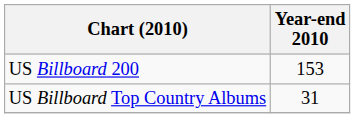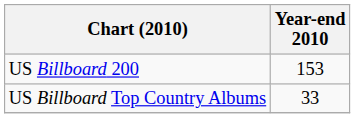US Billboard Top Country Albums | Year-end 2010: 31 -> 33
